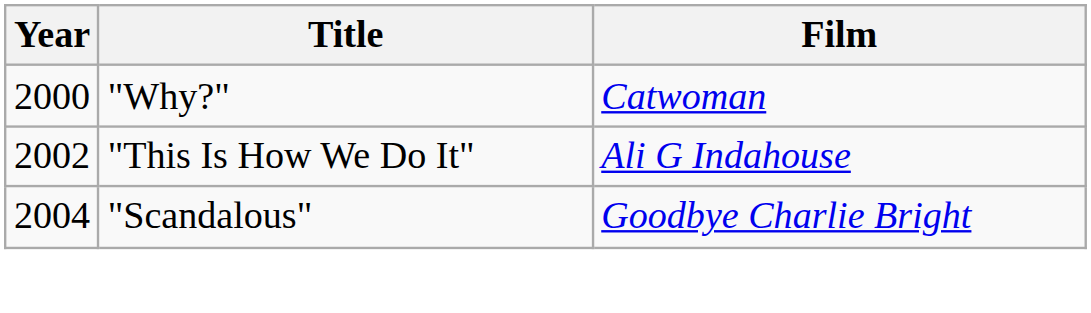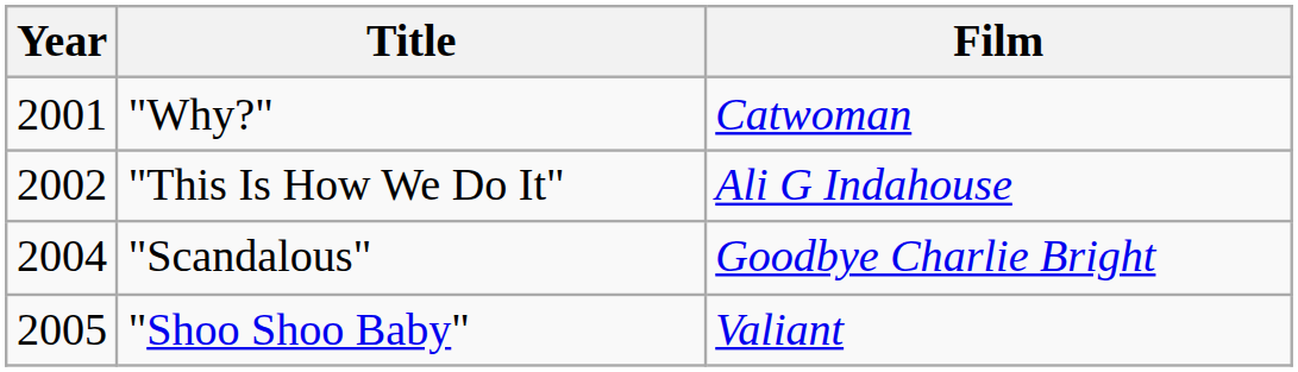"Why?" | Year: 2000 -> 2001
+ row: 2005 | "Shoo Shoo Baby" | Valiant
